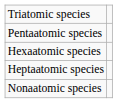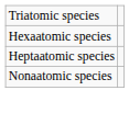- row: Pentaatomic species
